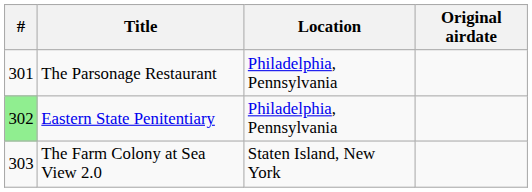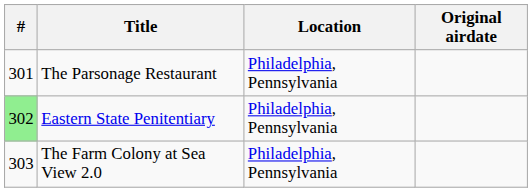The Farm Colony at Sea View 2.0 | Location: Staten Island, New York -> Philadelphia, Pennsylvania
